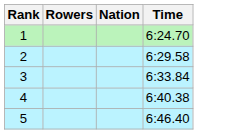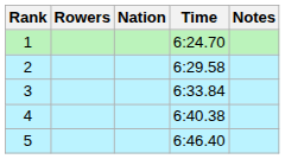+ column: Notes
